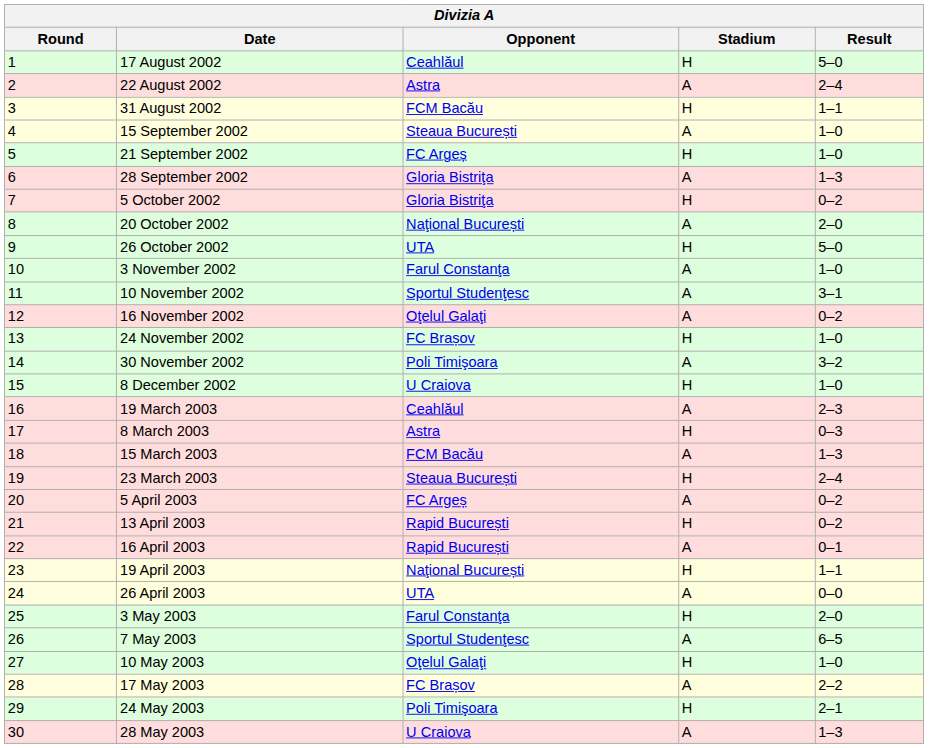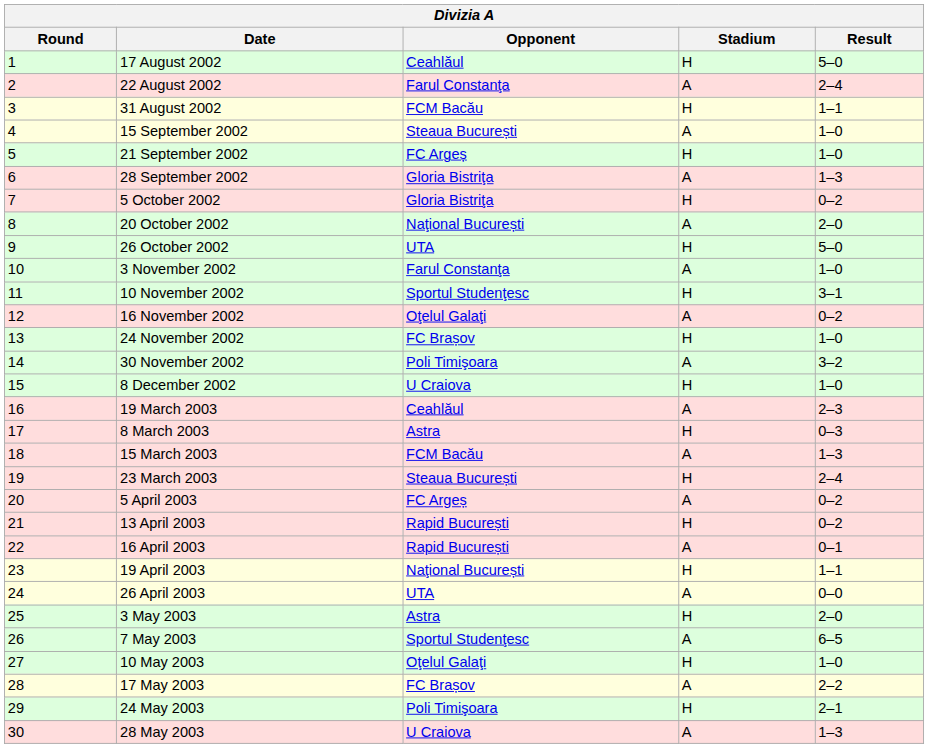22 August 2002 | Opponent: Astra -> Farul Constanţa
10 November 2002 | Stadium: A -> H
3 May 2003 | Opponent: Farul Constanţa -> Astra
